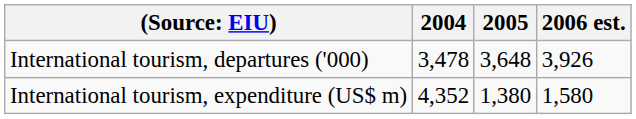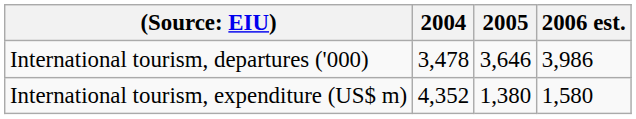International tourism, departures ('000) | 2005: 3,648 -> 3,646
International tourism, departures ('000) | 2006 est.: 3,926 -> 3,986
